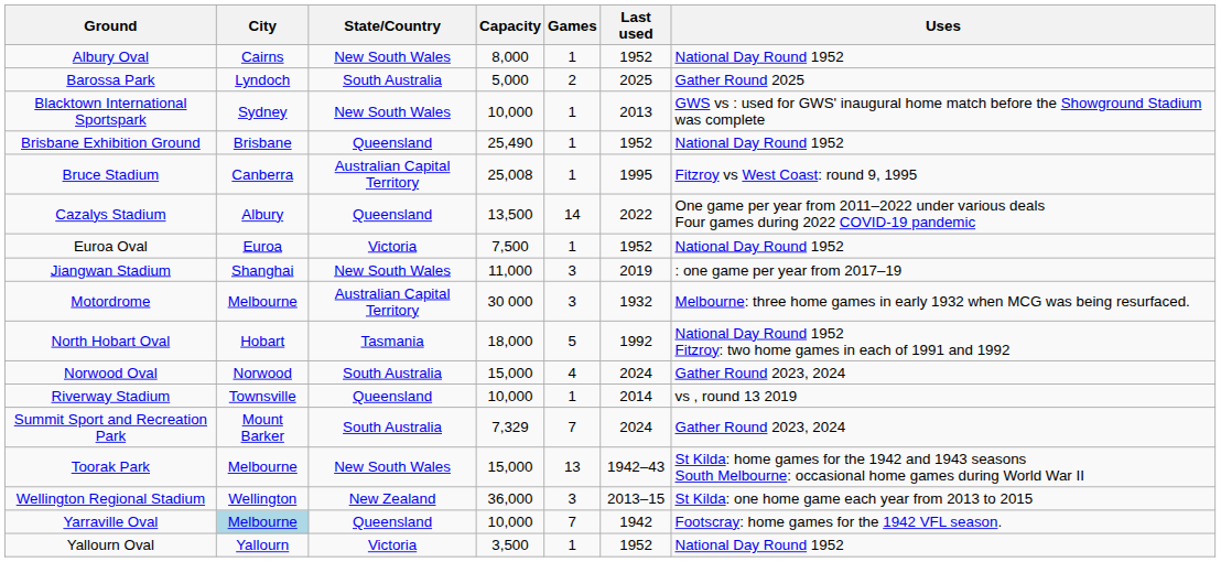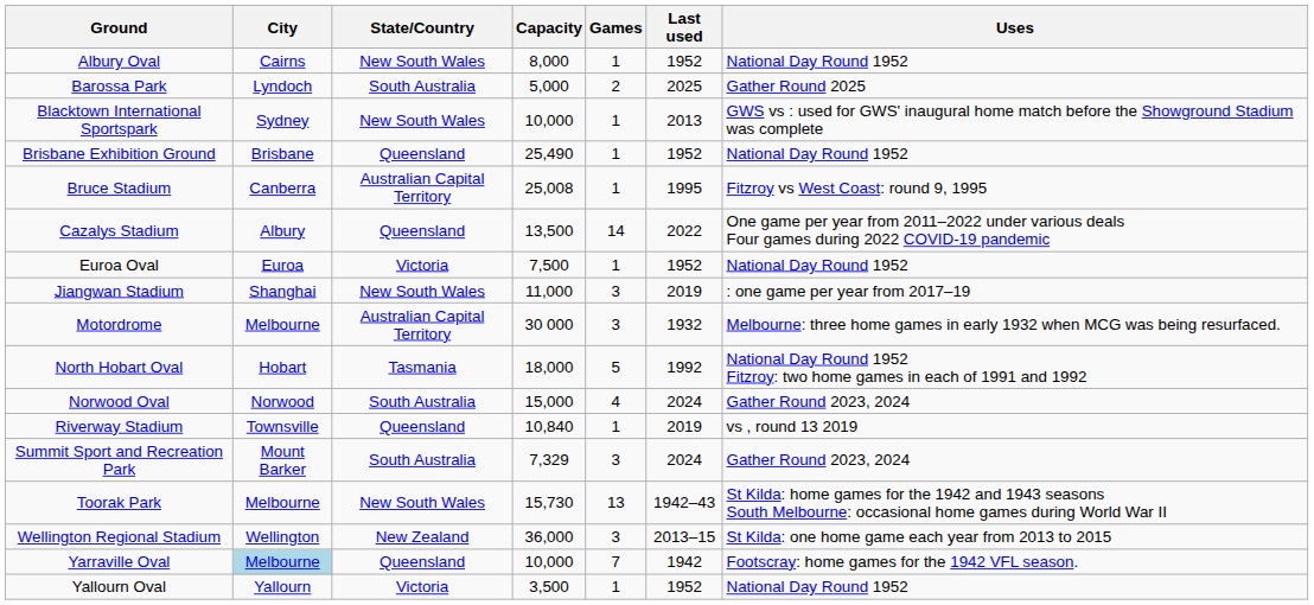Riverway Stadium | Capacity: 10,000 -> 10,840
Riverway Stadium | Last used: 2014 -> 2019
Summit Sport and Recreation Park | Games: 7 -> 3
Toorak Park | Capacity: 15,000 -> 15,730
